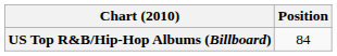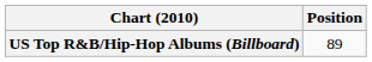US Top R&B/Hip-Hop Albums (Billboard) | Position: 84 -> 89
